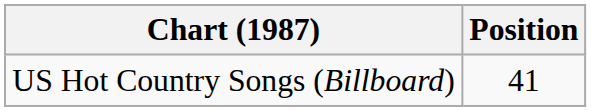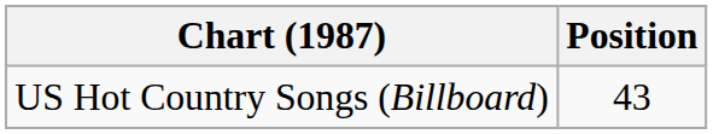US Hot Country Songs (Billboard) | Position: 41 -> 43
